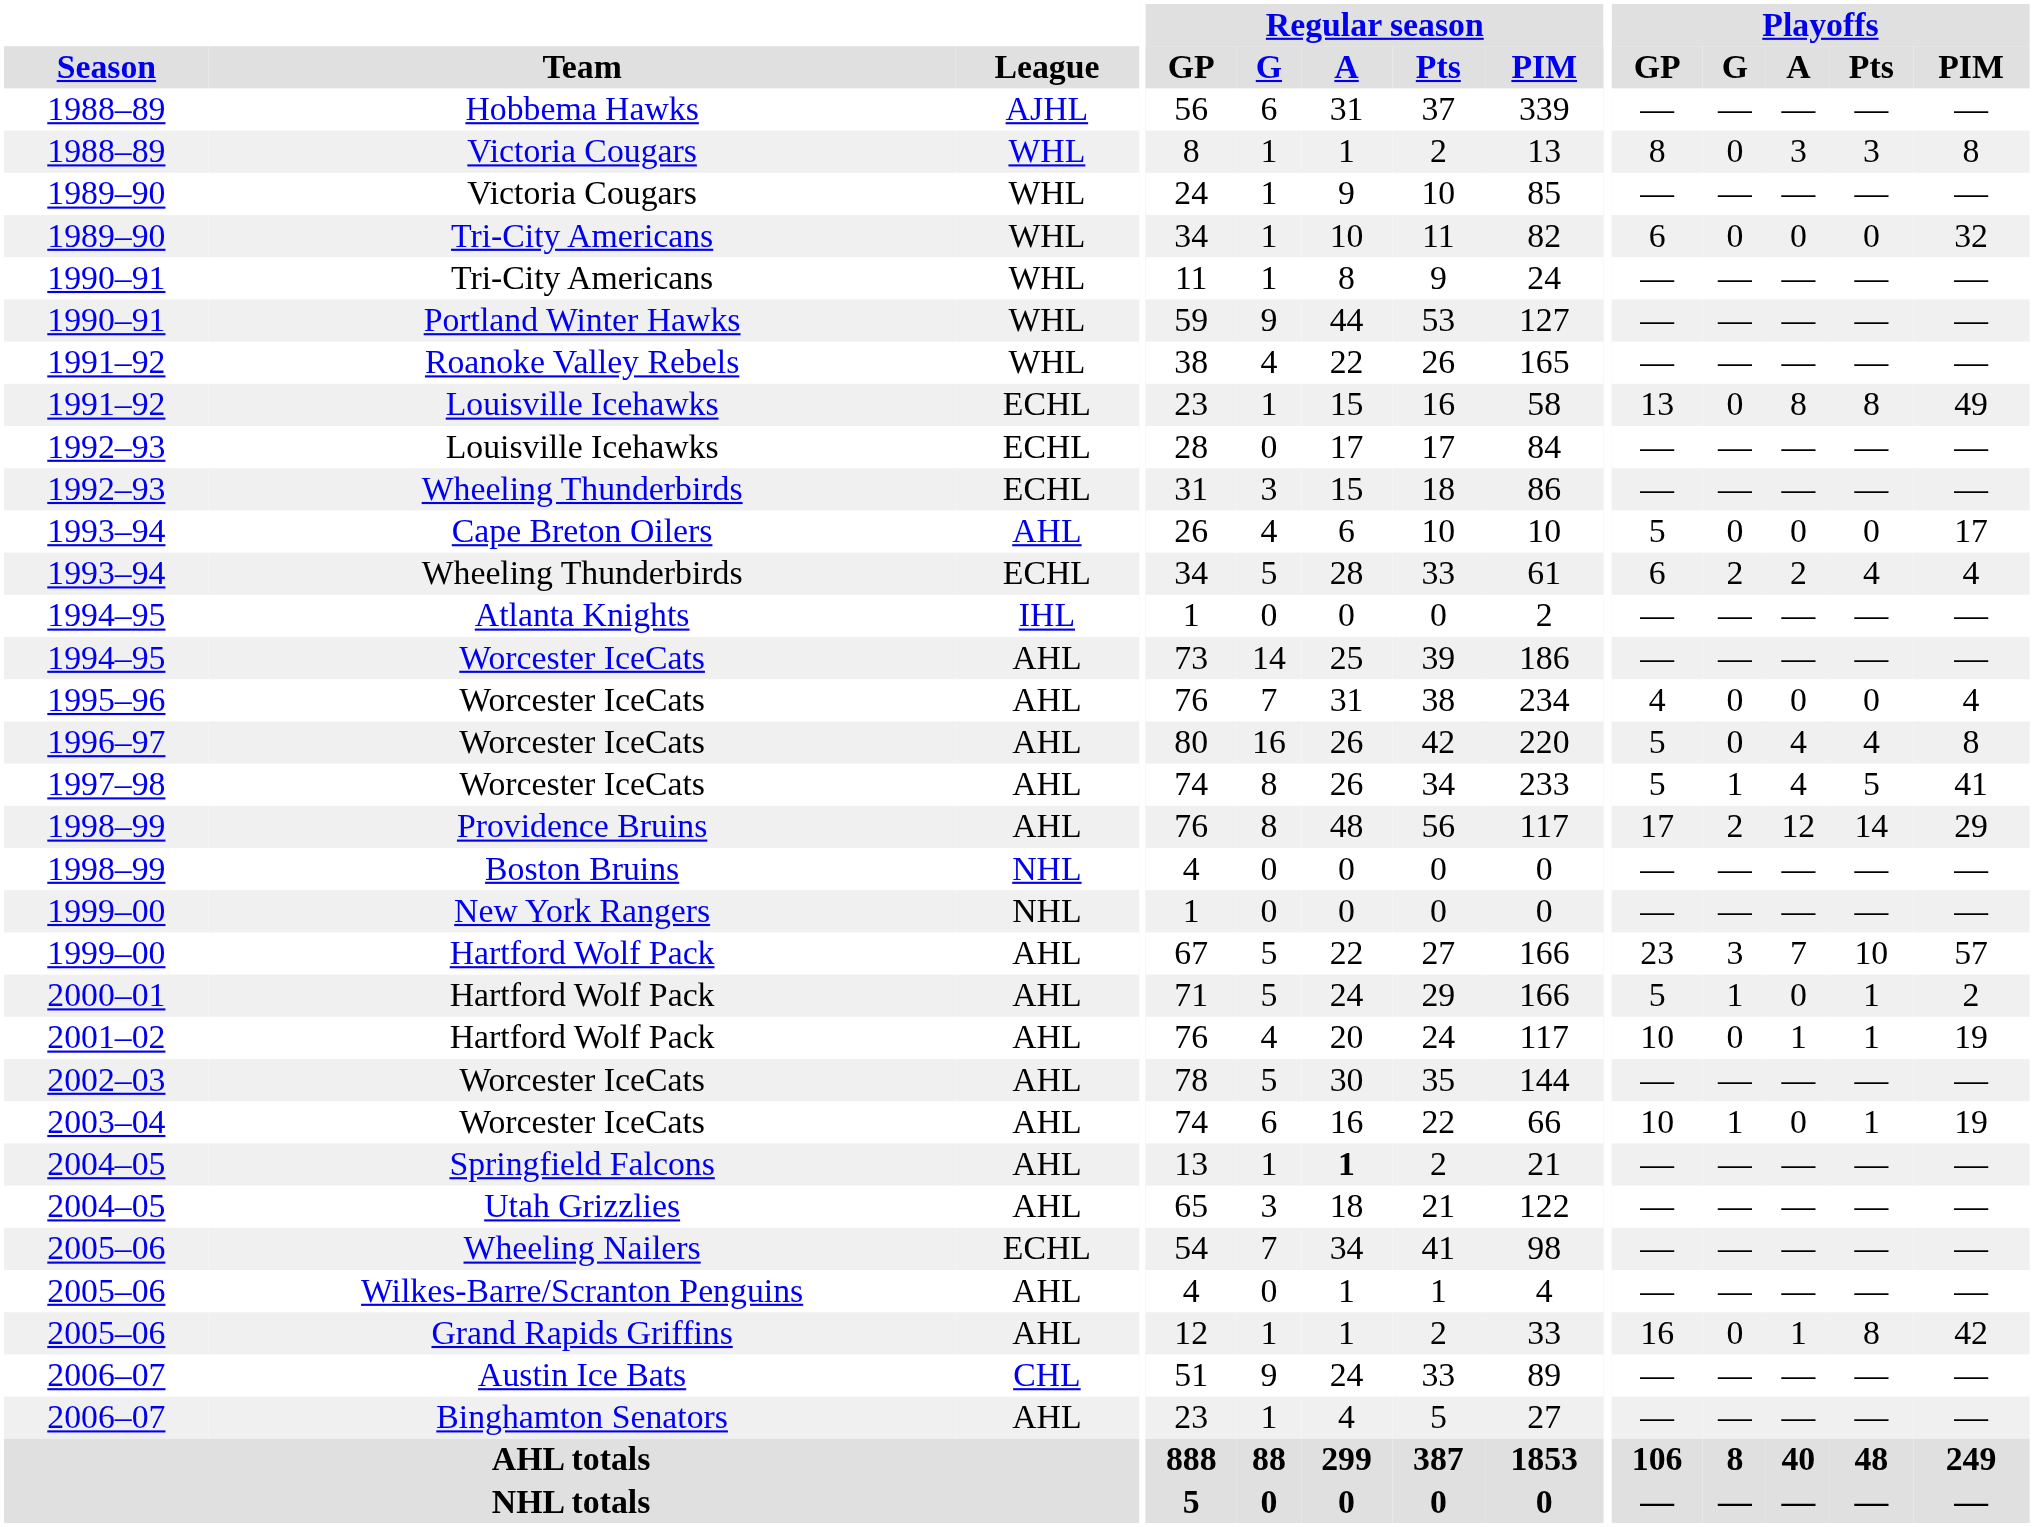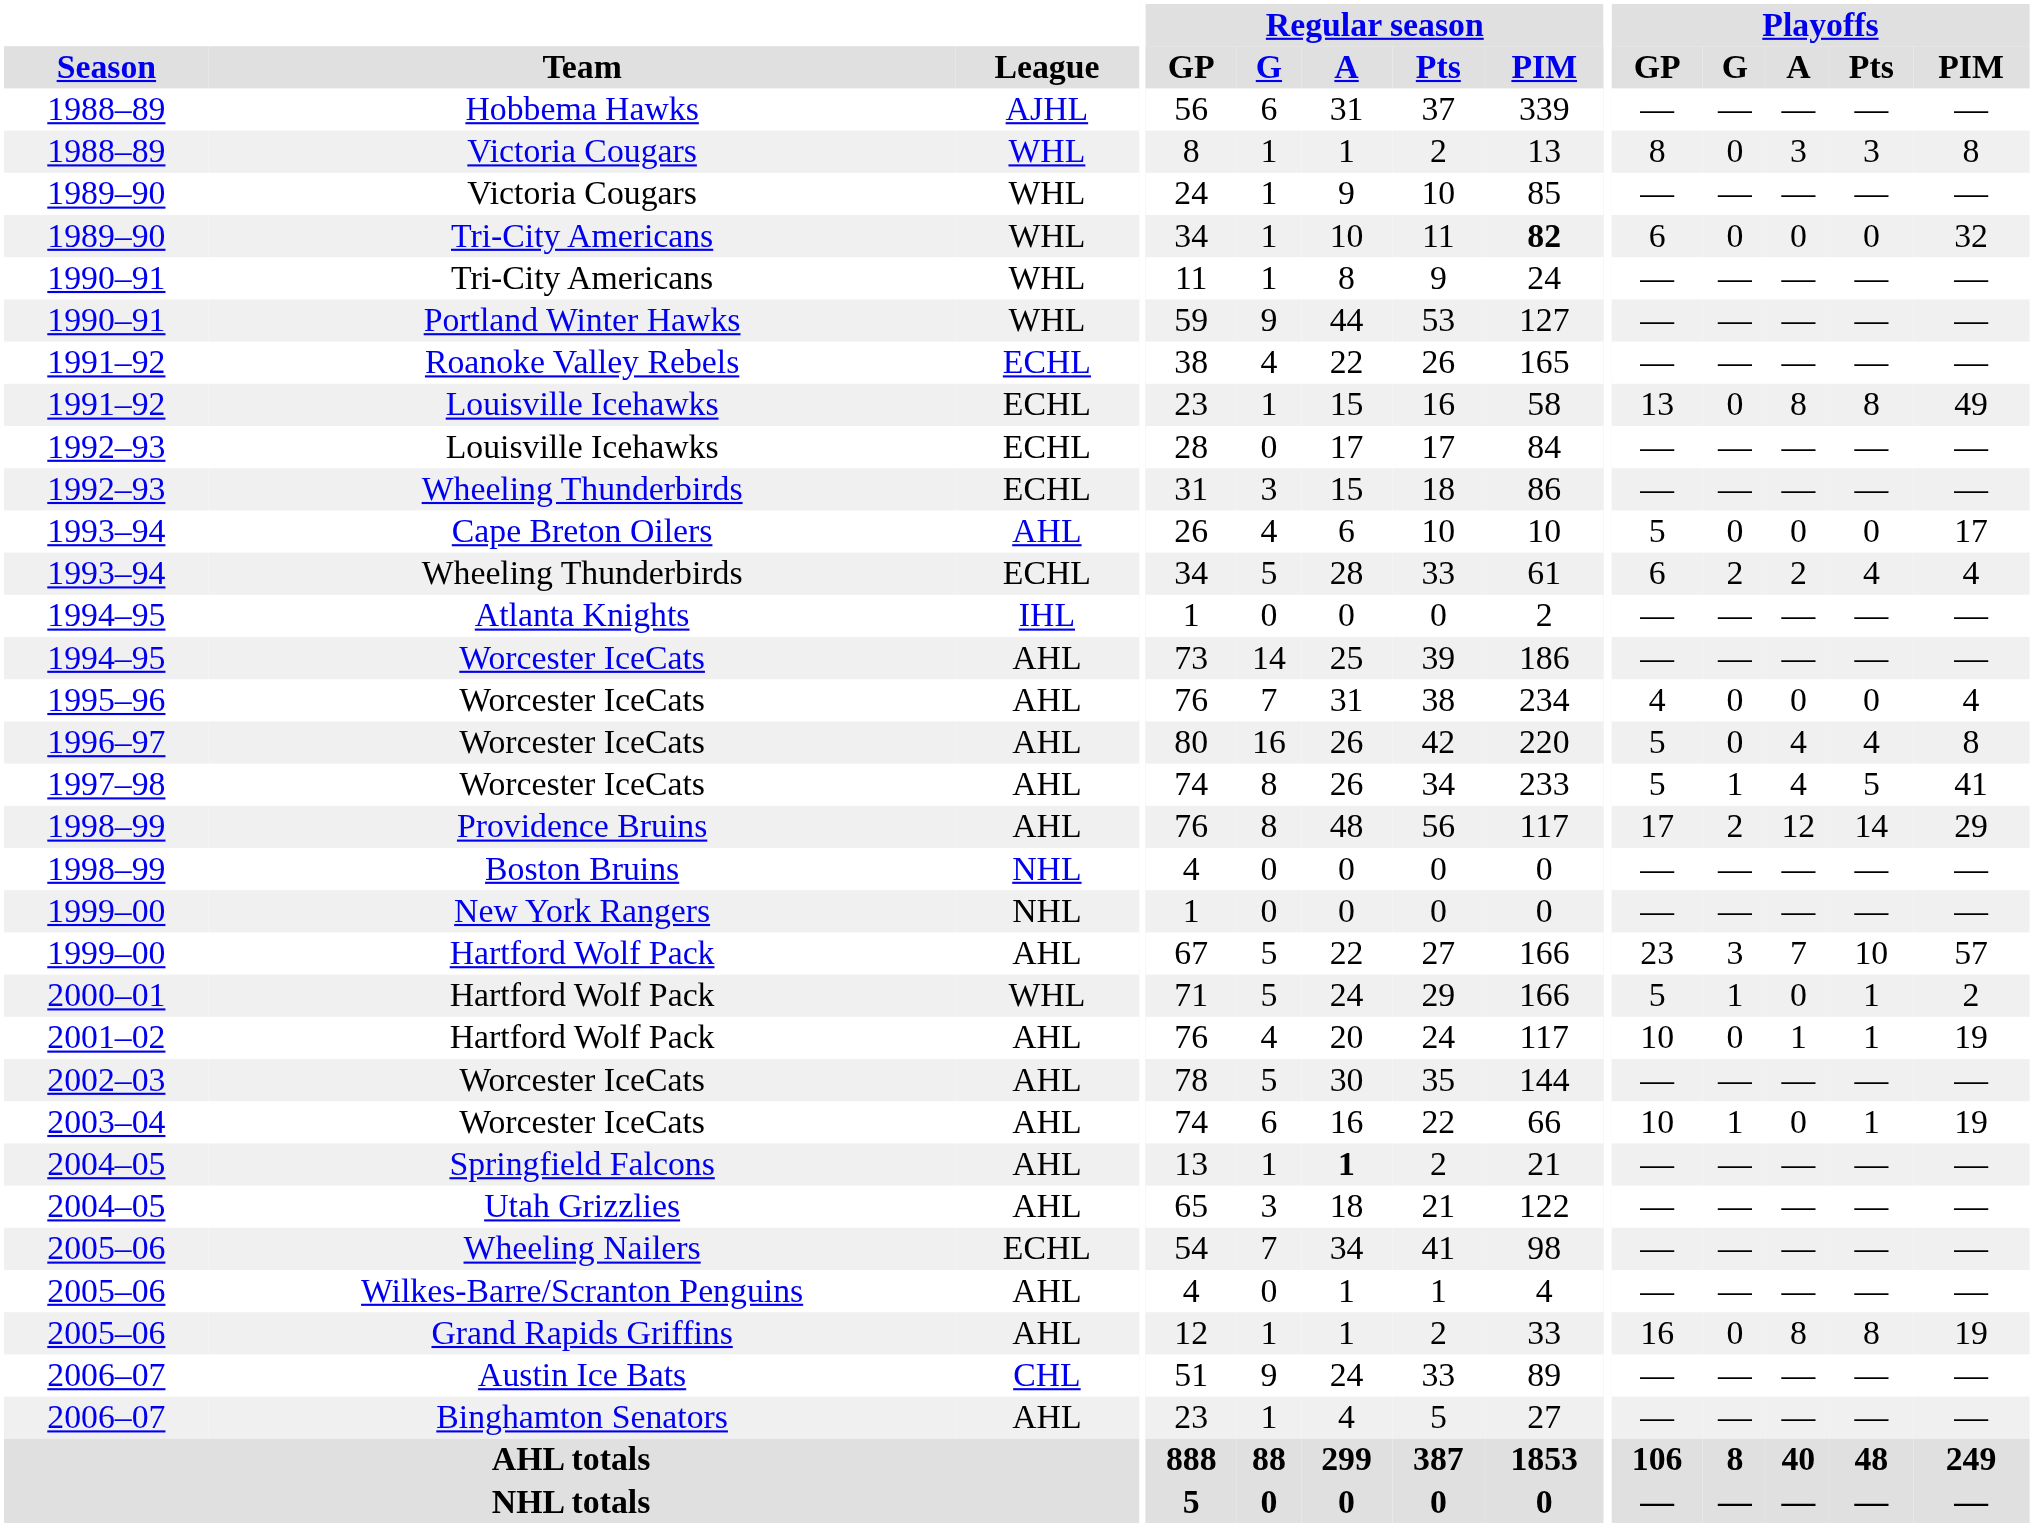1989–90 / Tri-City Americans | Regular season / PIM: normal -> bold
Roanoke Valley Rebels | League: WHL -> ECHL
2000–01 / Hartford Wolf Pack | League: AHL -> WHL
Grand Rapids Griffins | Playoffs / A: 1 -> 8
Grand Rapids Griffins | Playoffs / PIM: 42 -> 19
